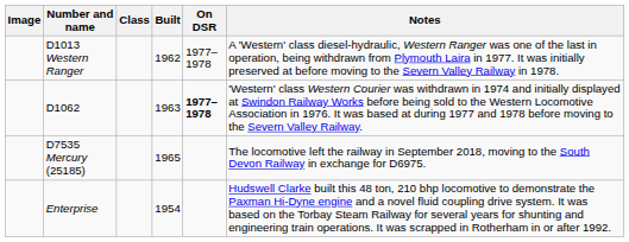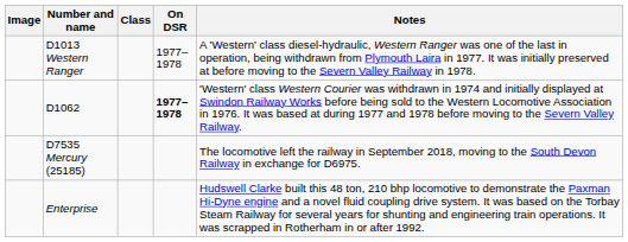- column: Built | 1962 | 1963 | 1965 | 1954
